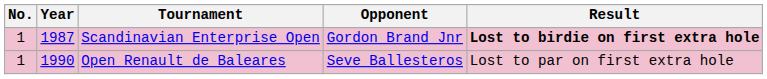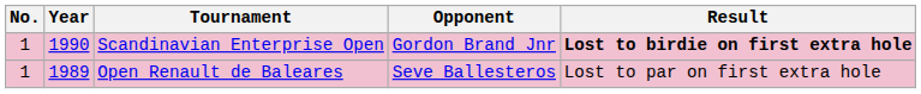Scandinavian Enterprise Open | Year: 1987 -> 1990
Open Renault de Baleares | Year: 1990 -> 1989
